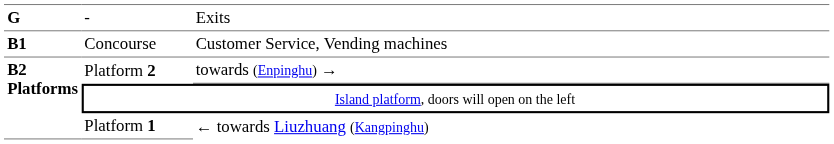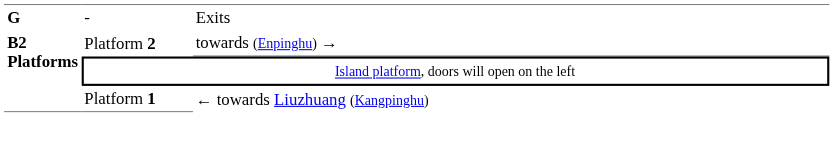- row: B1 | Concourse | Customer Service, Vending machines
